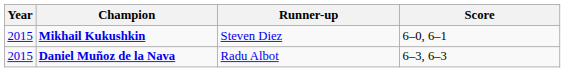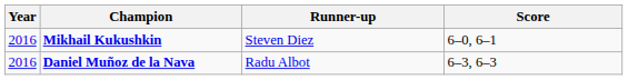Mikhail Kukushkin | Year: 2015 -> 2016
Daniel Muñoz de la Nava | Year: 2015 -> 2016
